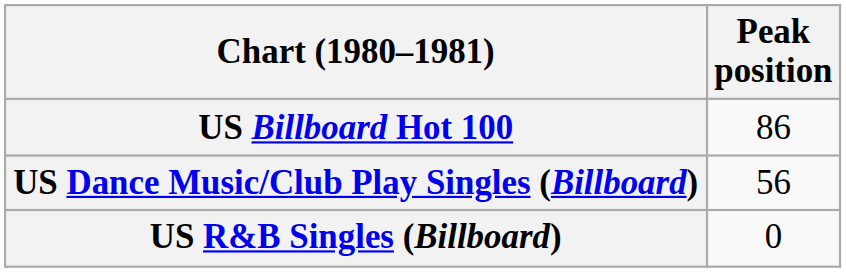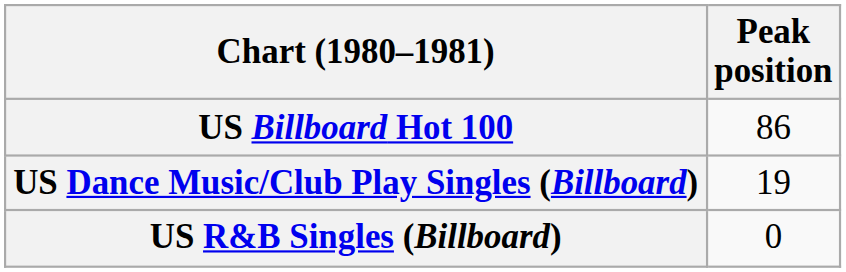US Dance Music/Club Play Singles (Billboard) | Peak position: 56 -> 19
